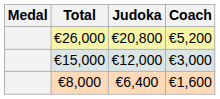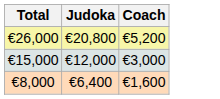- column: Medal
